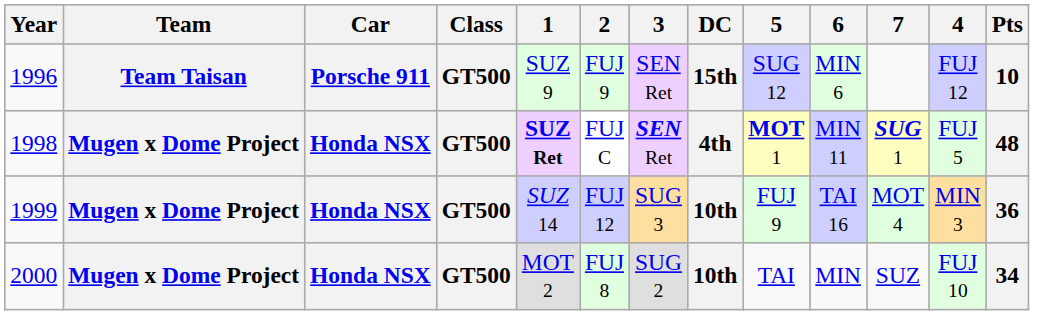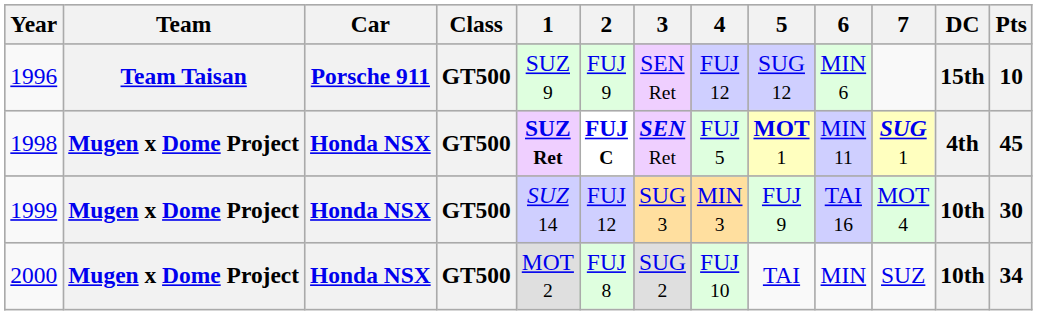columns swapped: 4 <-> DC
1998 | 2: normal -> bold
1998 | Pts: 48 -> 45
1999 | Pts: 36 -> 30
